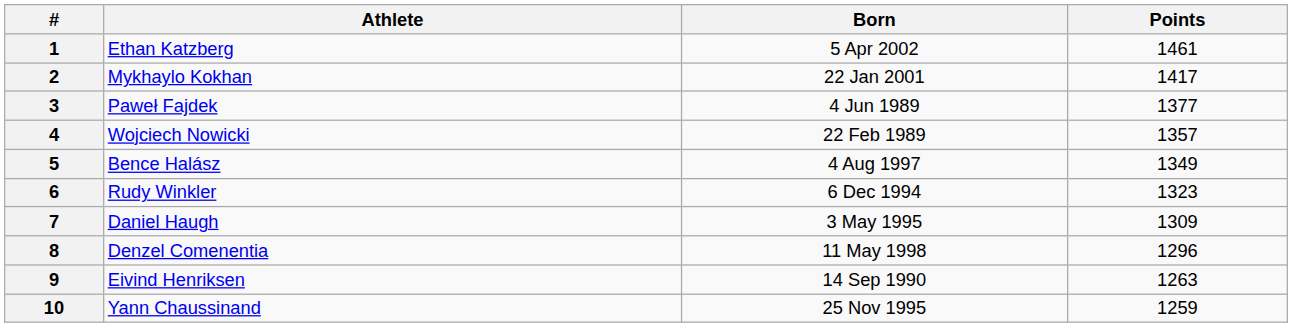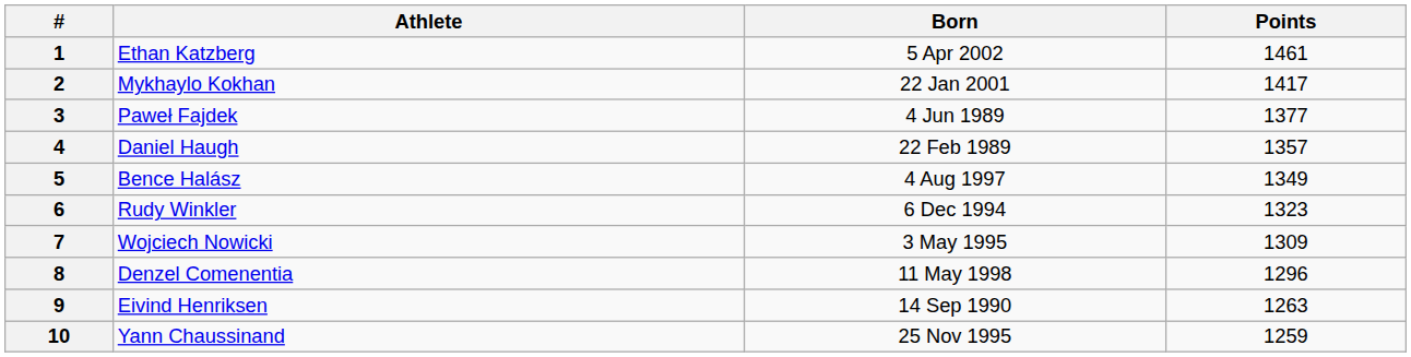4 | Athlete: Wojciech Nowicki -> Daniel Haugh
7 | Athlete: Daniel Haugh -> Wojciech Nowicki
